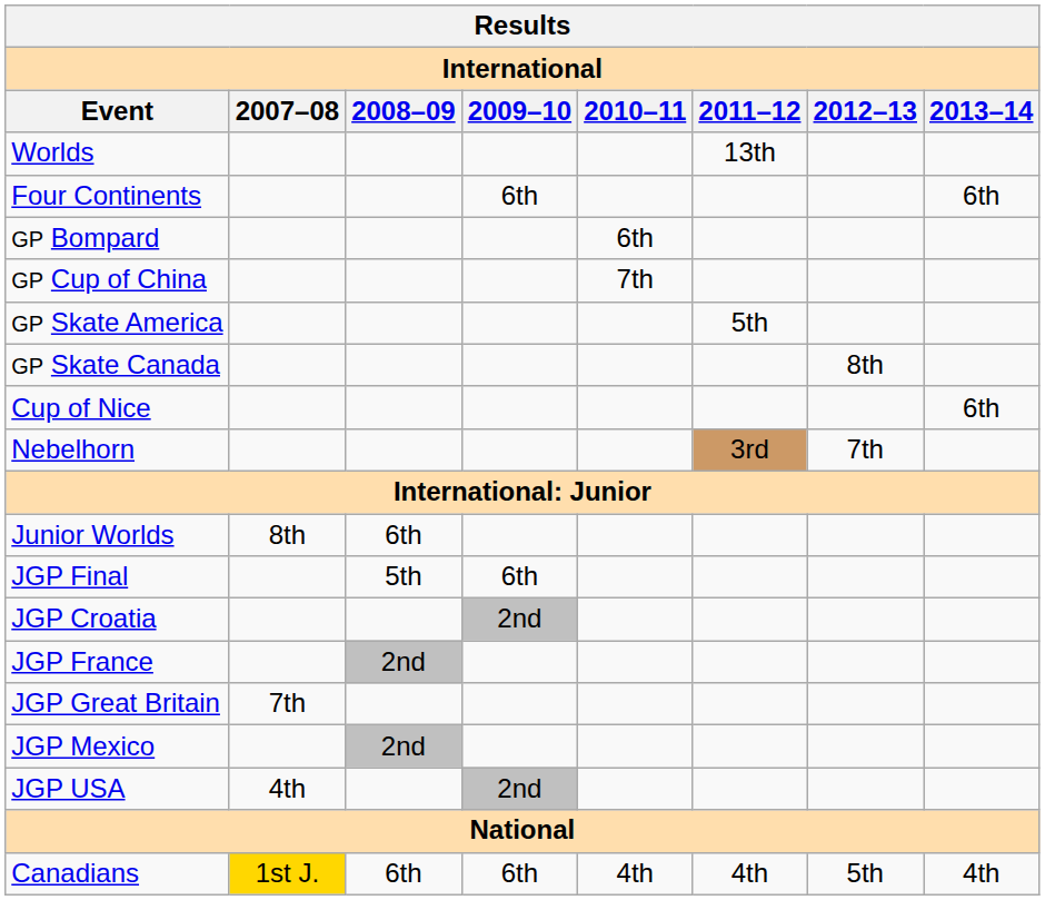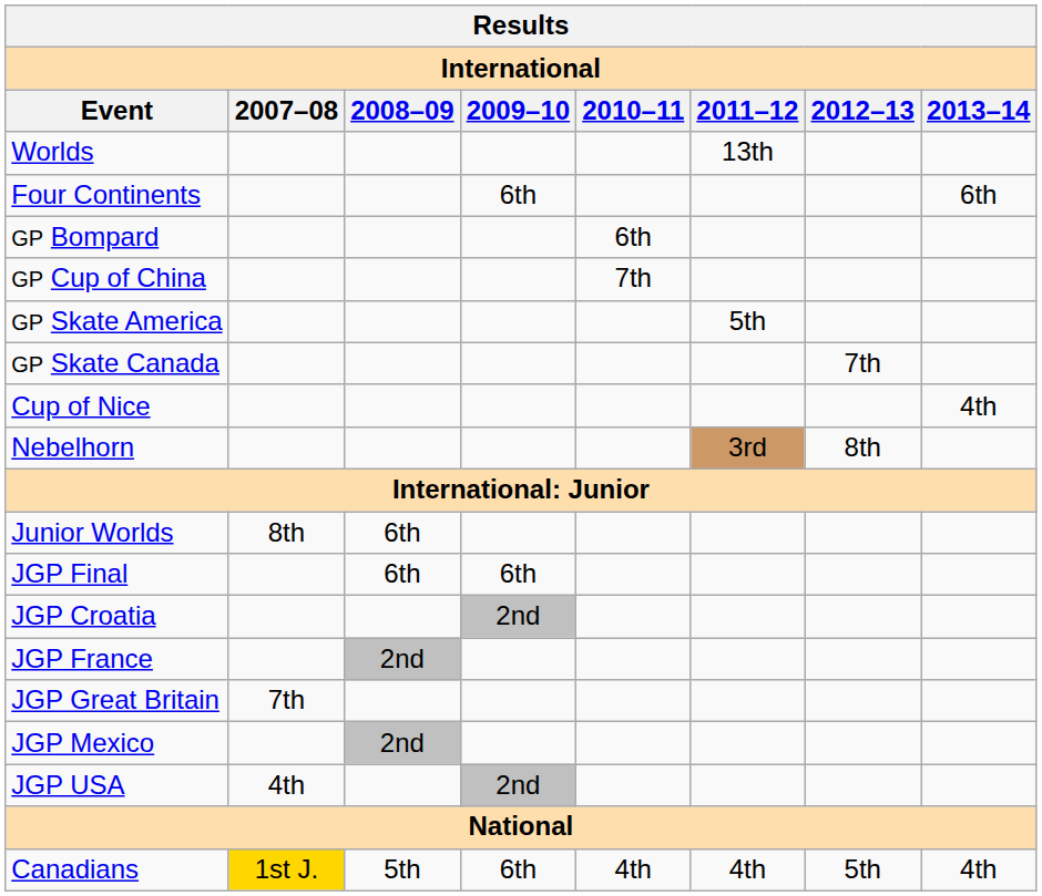GP Skate Canada | 2012–13: 8th -> 7th
Cup of Nice | 2013–14: 6th -> 4th
Nebelhorn | 2012–13: 7th -> 8th
JGP Final | 2008–09: 5th -> 6th
Canadians | 2008–09: 6th -> 5th
